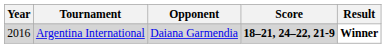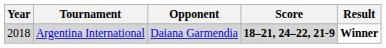Argentina International | Year: 2016 -> 2018
